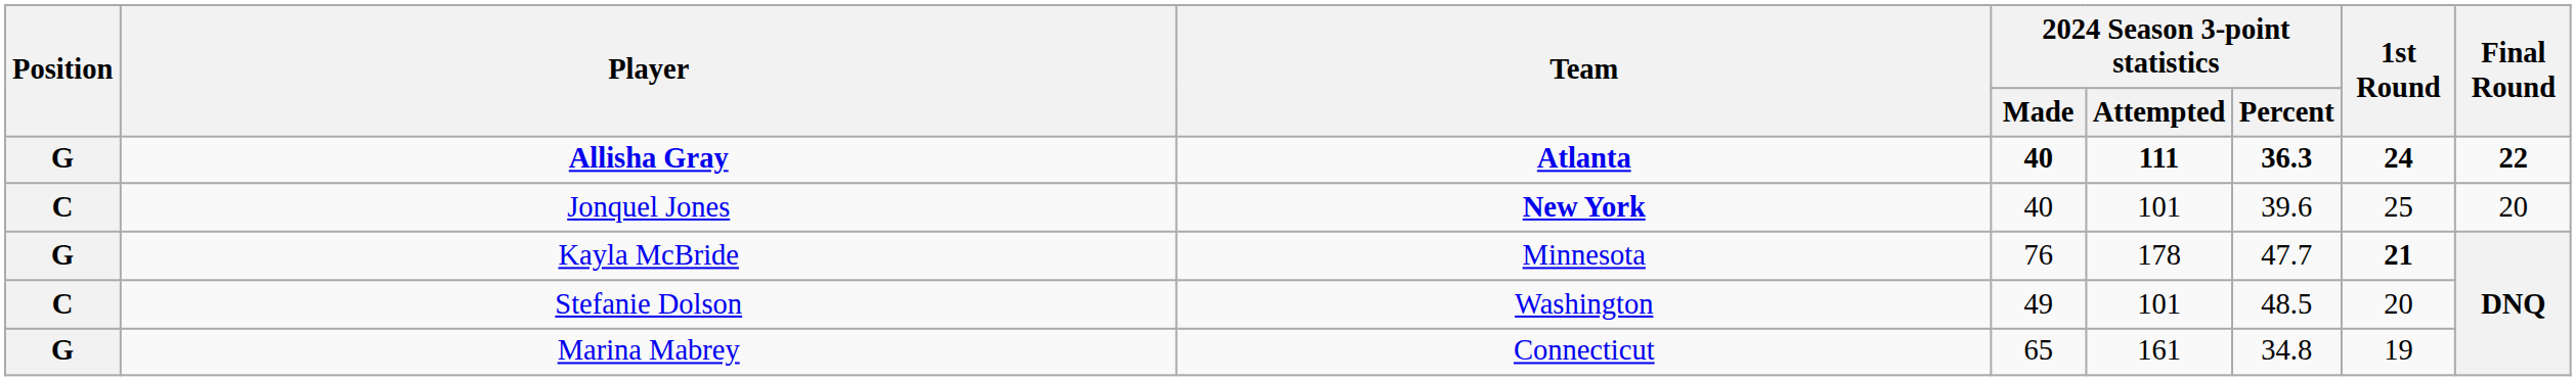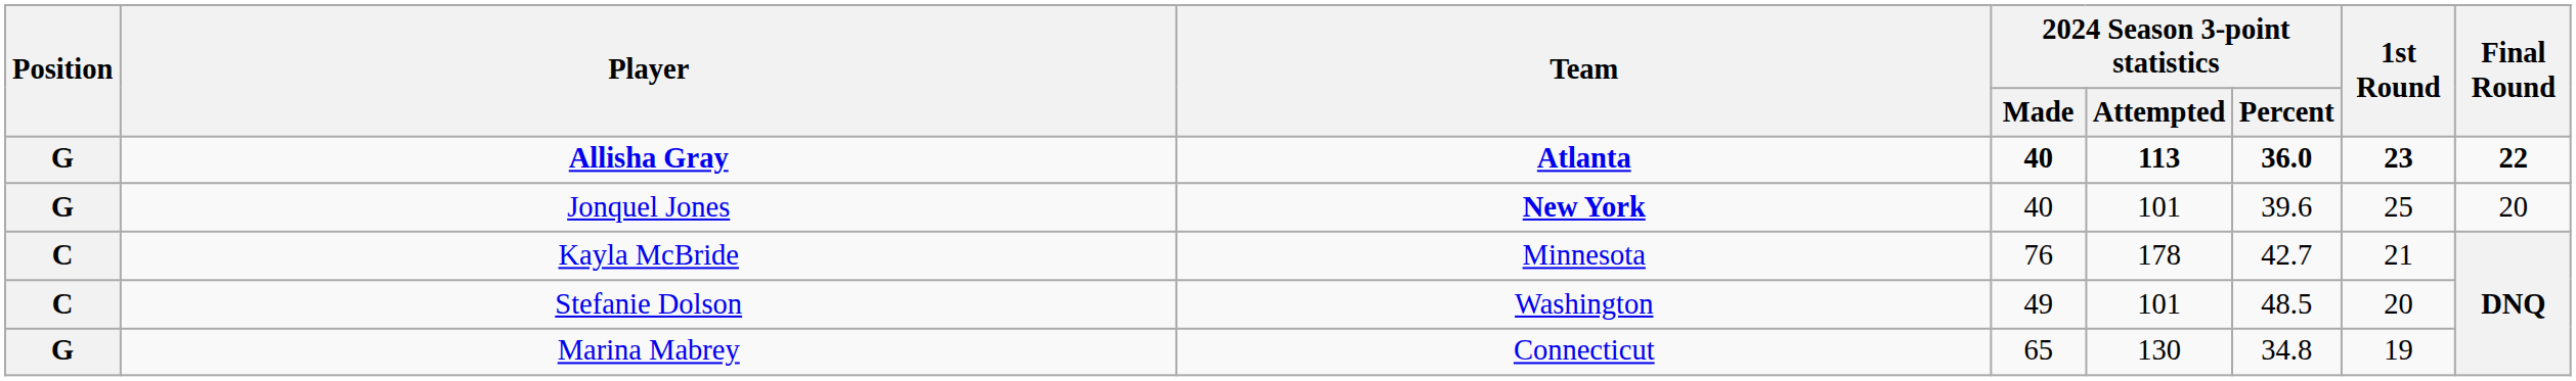Allisha Gray | 2024 Season 3-point statistics / Attempted: 111 -> 113
Allisha Gray | 2024 Season 3-point statistics / Percent: 36.3 -> 36.0
Allisha Gray | 1st Round: 24 -> 23
Jonquel Jones | Position: C -> G
Kayla McBride | Position: G -> C
Kayla McBride | 2024 Season 3-point statistics / Percent: 47.7 -> 42.7
Kayla McBride | 1st Round: bold -> normal
Marina Mabrey | 2024 Season 3-point statistics / Attempted: 161 -> 130
